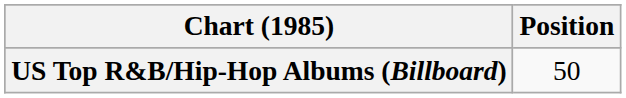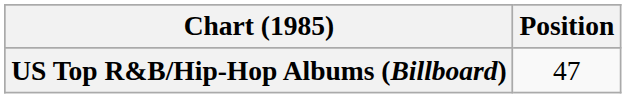US Top R&B/Hip-Hop Albums (Billboard) | Position: 50 -> 47
